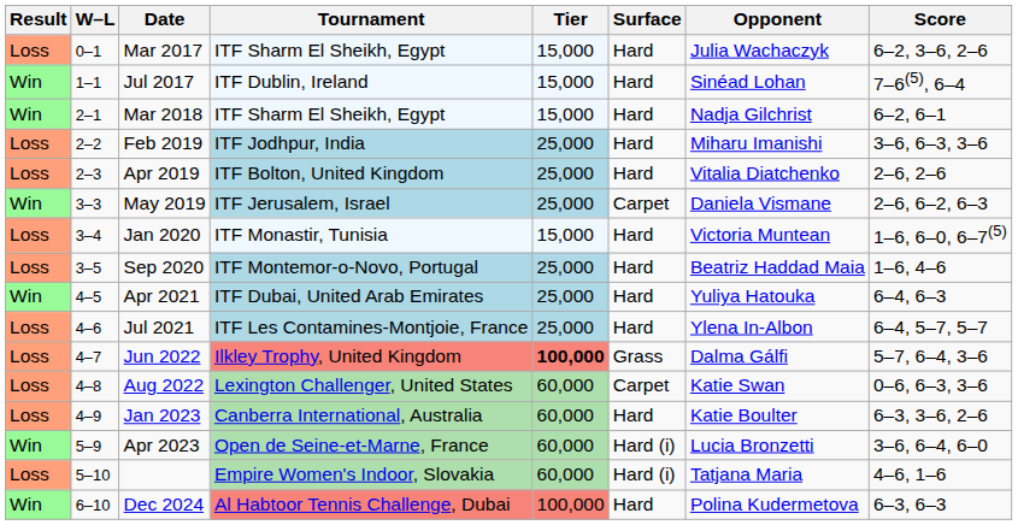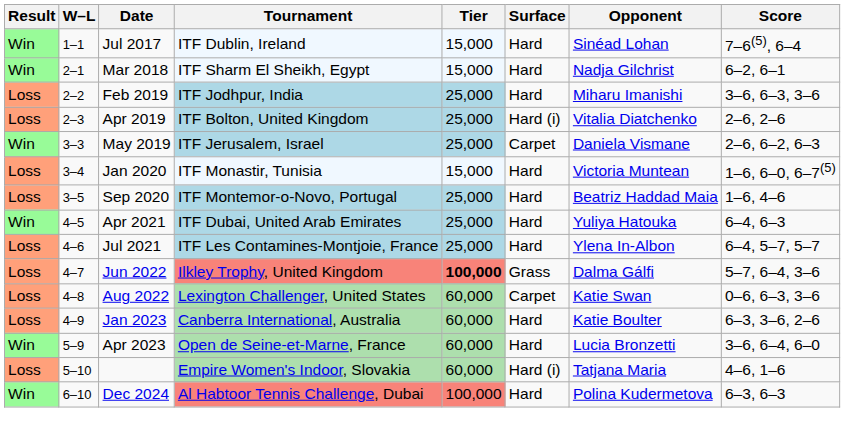- row: Loss | 0–1 | Mar 2017 | ITF Sharm El Sheikh, Egypt | 15,000 | Hard | Julia Wachaczyk | 6–2, 3–6, 2–6
Apr 2019 | Surface: Hard -> Hard (i)
Apr 2023 | Surface: Hard (i) -> Hard
